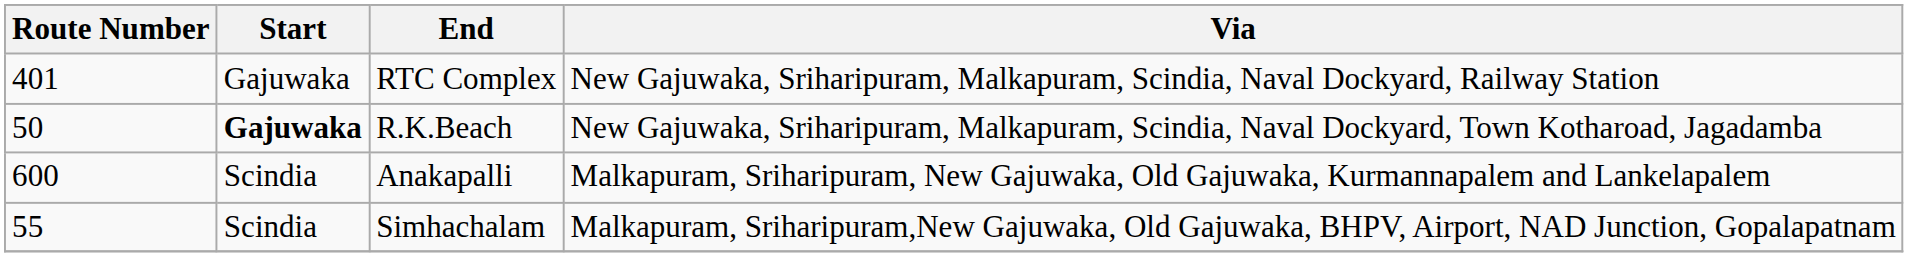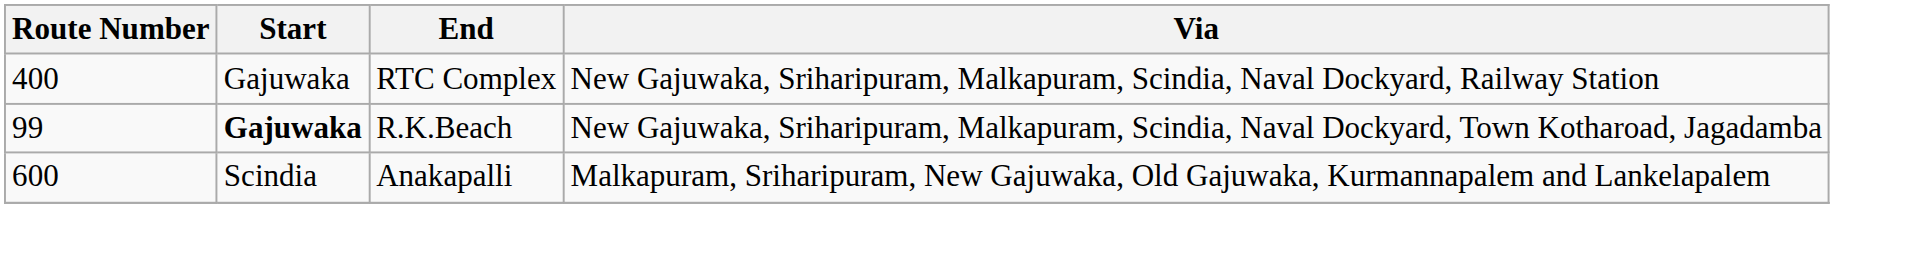RTC Complex | Route Number: 401 -> 400
R.K.Beach | Route Number: 50 -> 99
- row: 55 | Scindia | Simhachalam | Malkapuram, Sriharipuram,New Gajuwaka, Old Gajuwaka, BHPV, Airport, NAD Junction, Gopalapatnam
